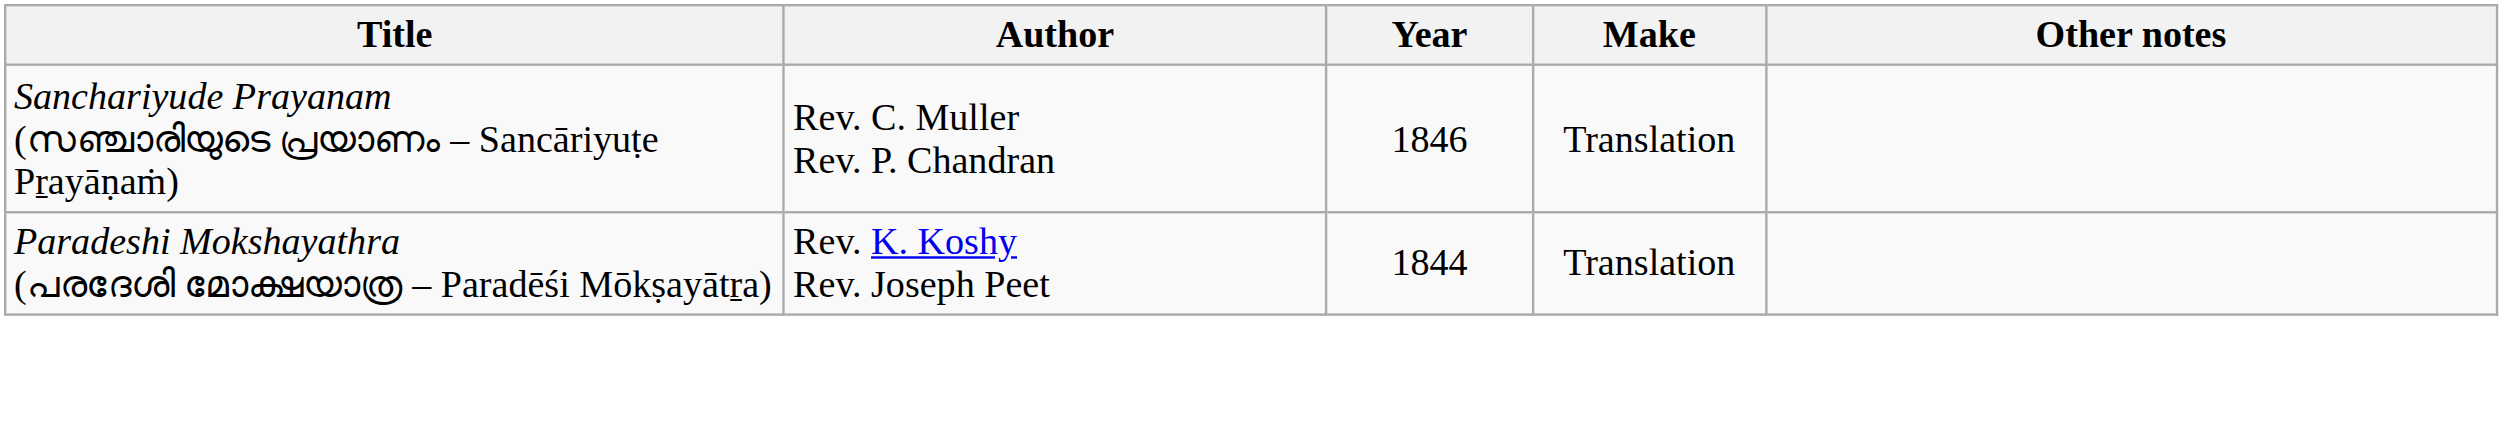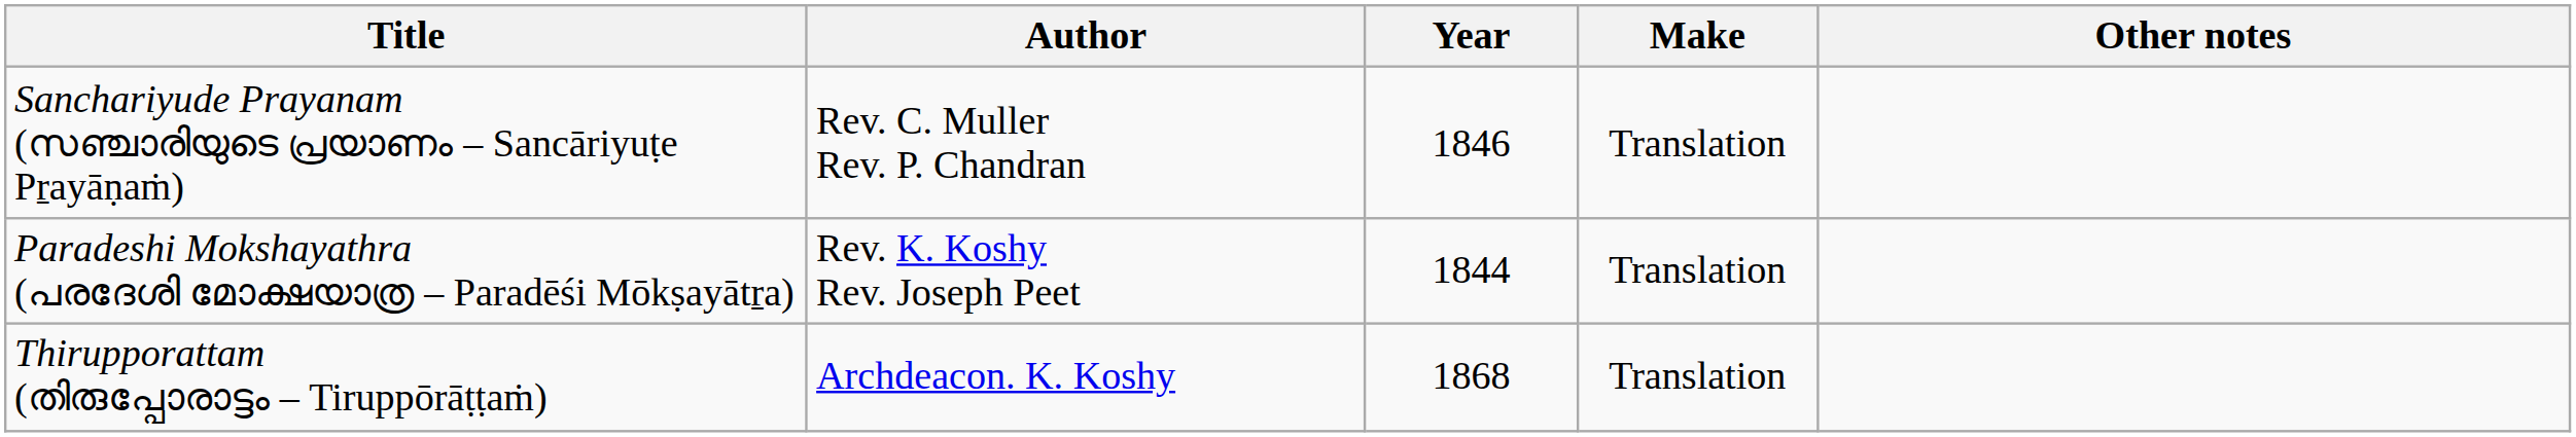+ row: Thirupporattam (തിരുപ്പോരാട്ടം – Tiruppōrāṭṭaṁ) | Archdeacon. K. Koshy | 1868 | Translation
